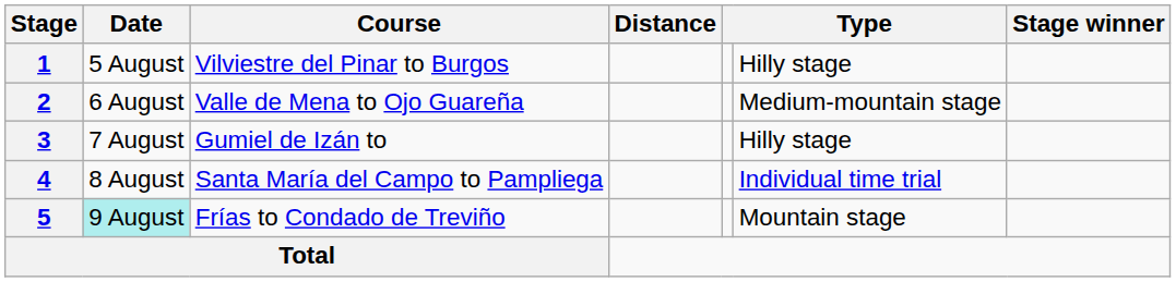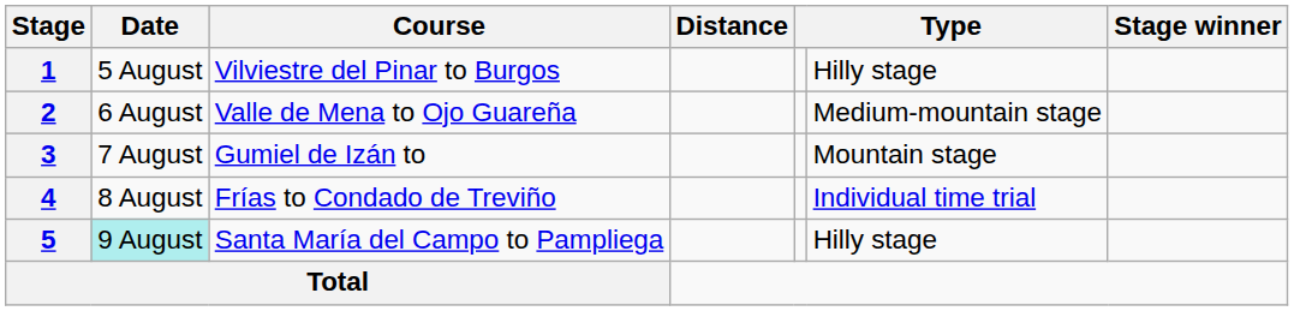3 | column 6: Hilly stage -> Mountain stage
4 | Course: Santa María del Campo to Pampliega -> Frías to Condado de Treviño
5 | Course: Frías to Condado de Treviño -> Santa María del Campo to Pampliega
5 | column 6: Mountain stage -> Hilly stage
